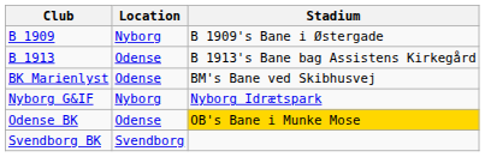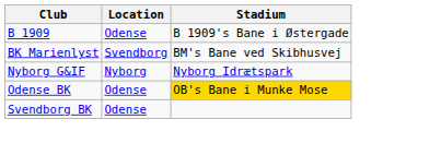B 1909 | Location: Nyborg -> Odense
- row: B 1913 | Odense | B 1913's Bane bag Assistens Kirkegård
BK Marienlyst | Location: Odense -> Svendborg
Svendborg BK | Location: Svendborg -> Odense
